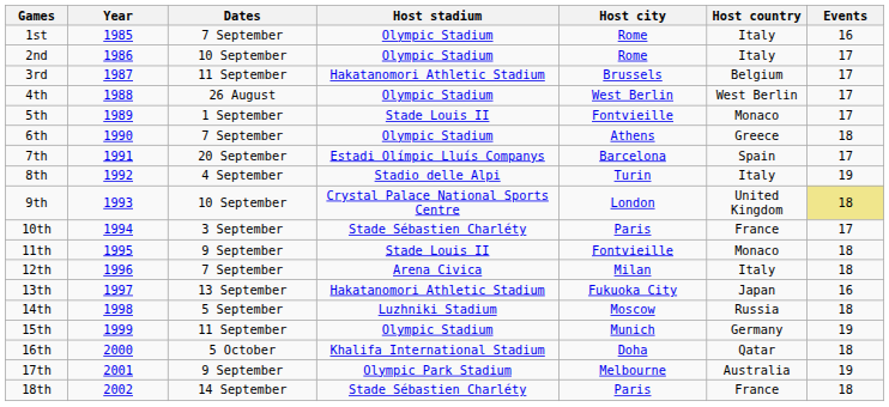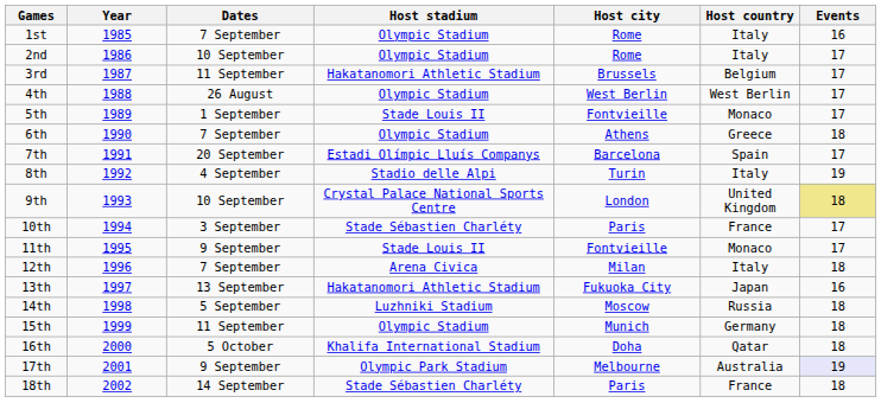11th | Events: 18 -> 17
15th | Events: 19 -> 18
17th | Events: no background -> lavender background
